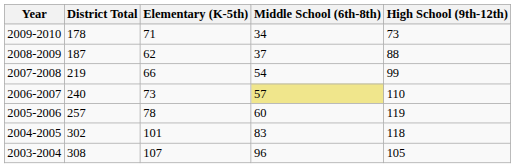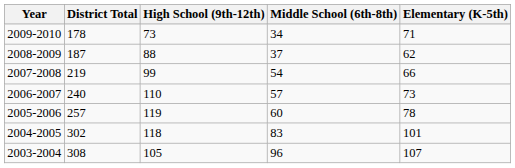columns swapped: High School (9th-12th) <-> Elementary (K-5th)
2006-2007 | Middle School (6th-8th): khaki background -> no background
